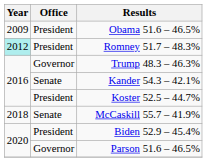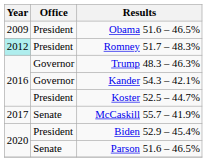Kander 54.3 – 42.1% | Office: Senate -> Governor
McCaskill 55.7 – 41.9% | Year: 2018 -> 2017
Parson 51.6 – 46.5% | Office: Governor -> Senate
